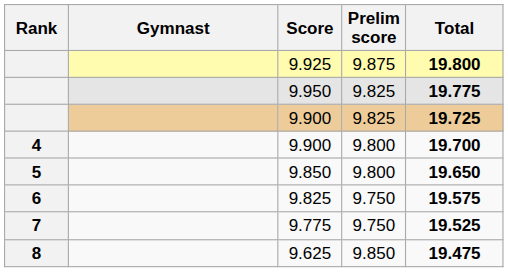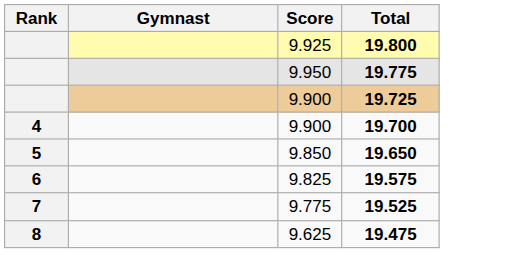- column: Prelim score | 9.875 | 9.825 | 9.825 | 9.800 | 9.800 | 9.750 | 9.750 | 9.850
